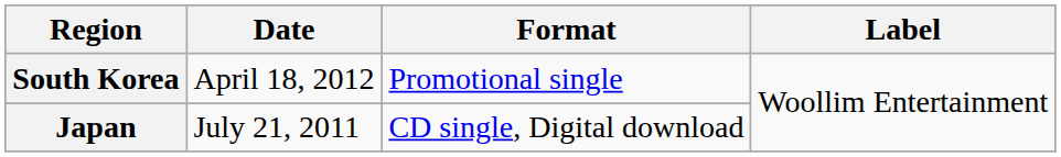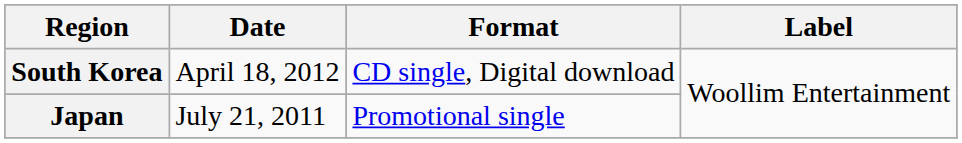South Korea | Format: Promotional single -> CD single, Digital download
Japan | Format: CD single, Digital download -> Promotional single
